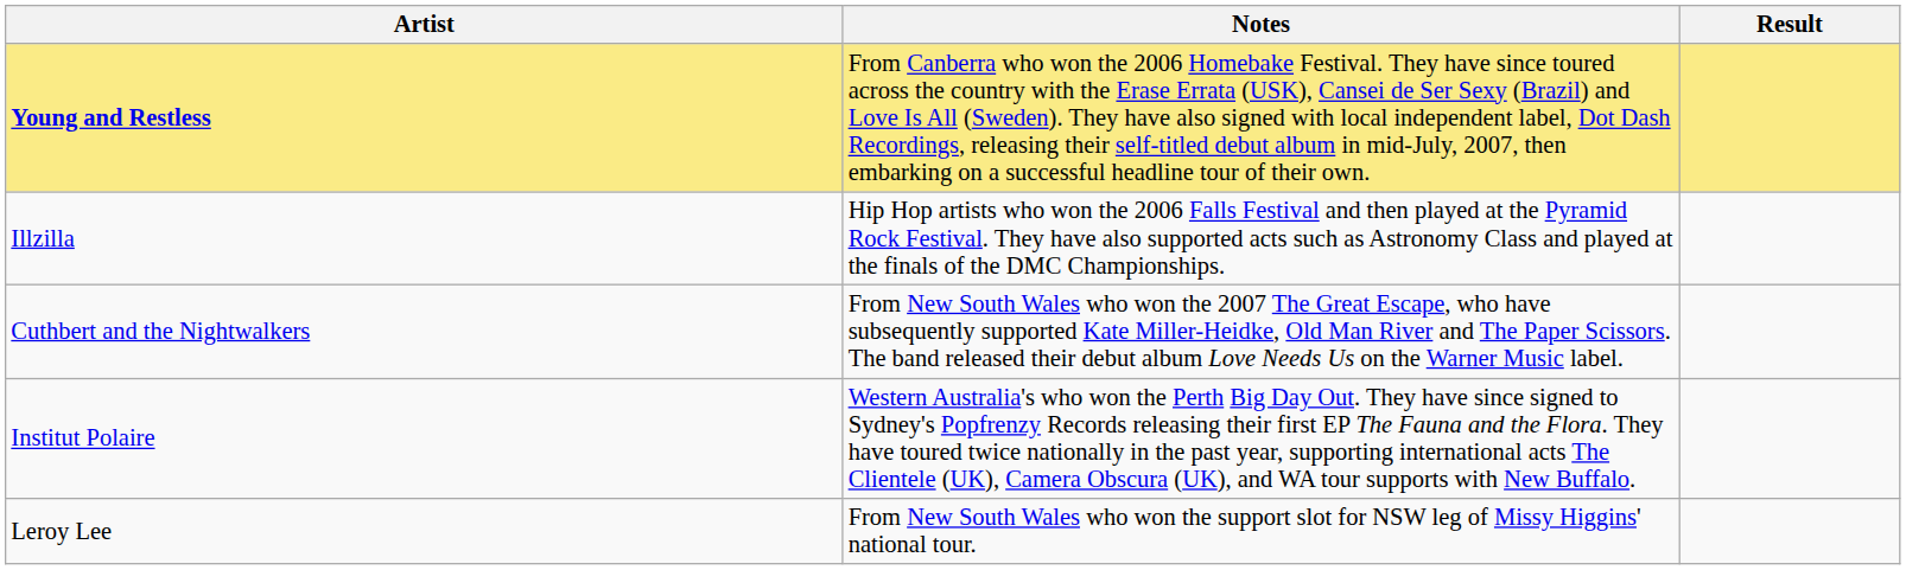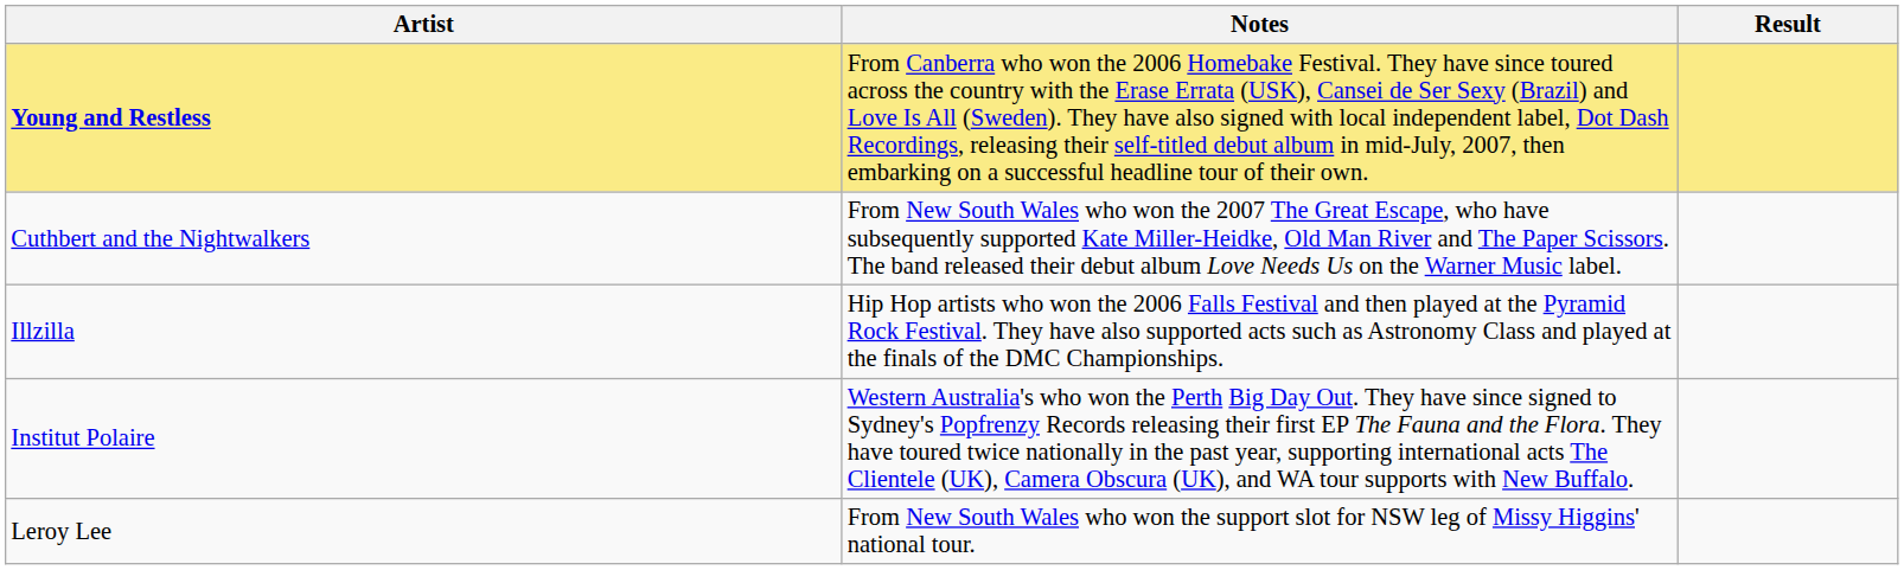rows swapped: Cuthbert and the Nightwalkers <-> Illzilla
